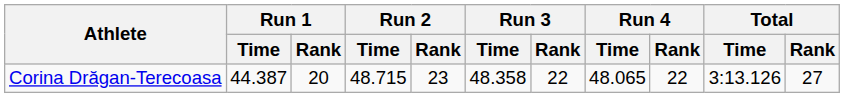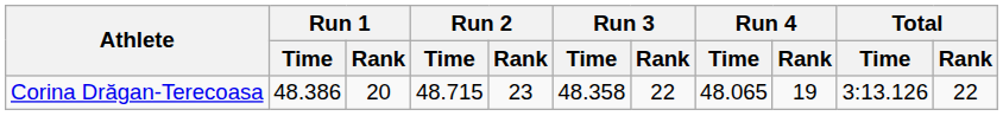Corina Drăgan-Terecoasa | Run 1 / Time: 44.387 -> 48.386
Corina Drăgan-Terecoasa | Run 4 / Rank: 22 -> 19
Corina Drăgan-Terecoasa | Total / Rank: 27 -> 22
